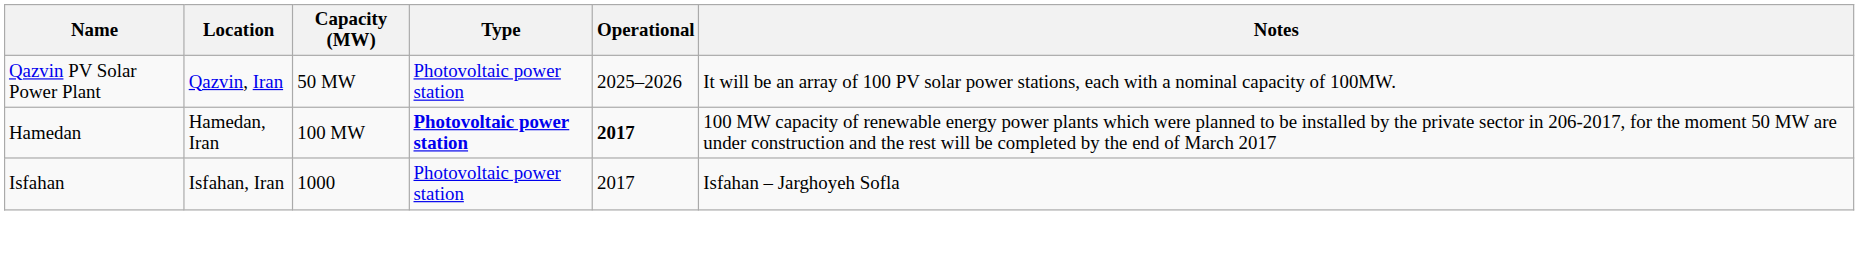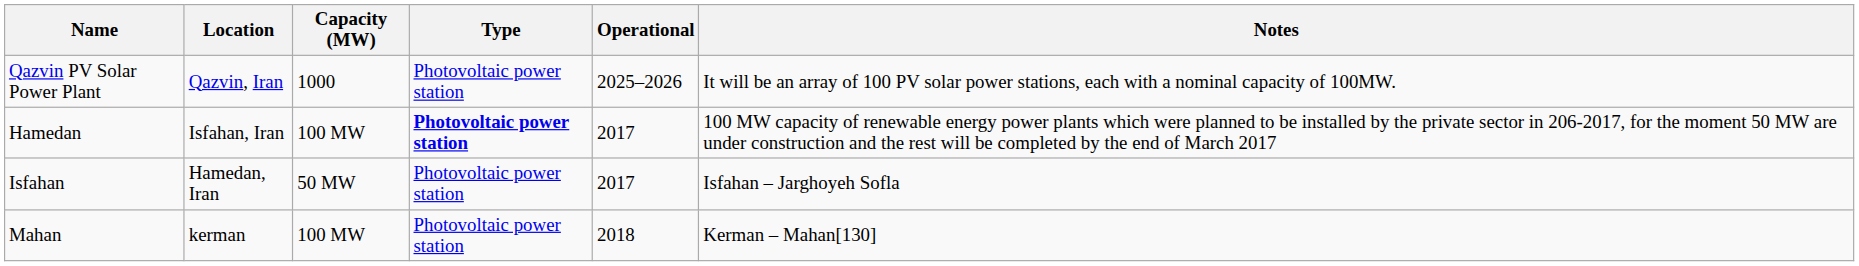Qazvin PV Solar Power Plant | Capacity (MW): 50 MW -> 1000
Hamedan | Location: Hamedan, Iran -> Isfahan, Iran
Hamedan | Operational: bold -> normal
Isfahan | Location: Isfahan, Iran -> Hamedan, Iran
Isfahan | Capacity (MW): 1000 -> 50 MW
+ row: Mahan | kerman | 100 MW | Photovoltaic power station | 2018 | Kerman – Mahan[130]
